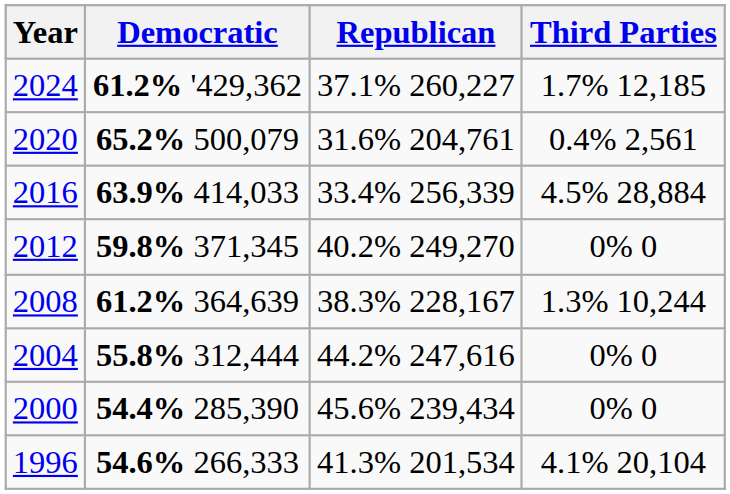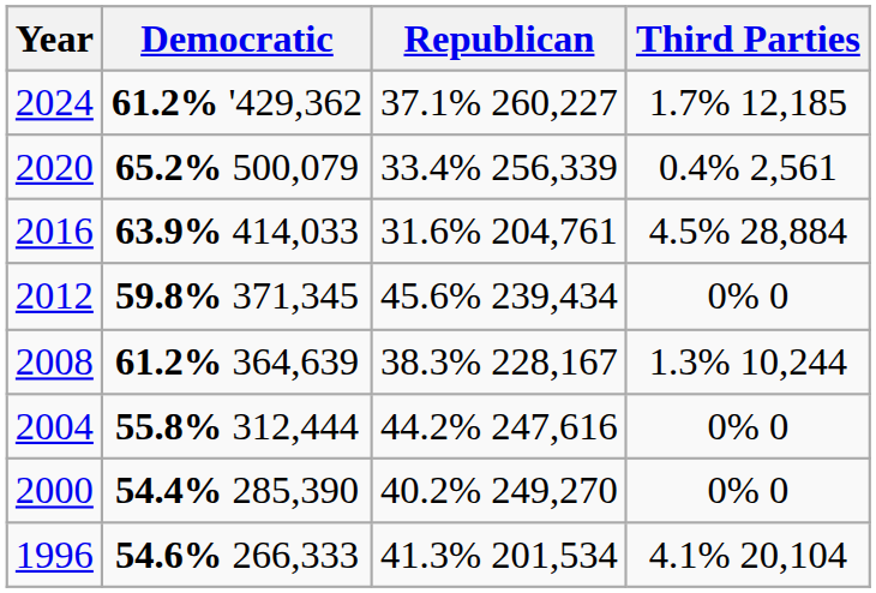2020 | Republican: 31.6% 204,761 -> 33.4% 256,339
2016 | Republican: 33.4% 256,339 -> 31.6% 204,761
2012 | Republican: 40.2% 249,270 -> 45.6% 239,434
2000 | Republican: 45.6% 239,434 -> 40.2% 249,270
